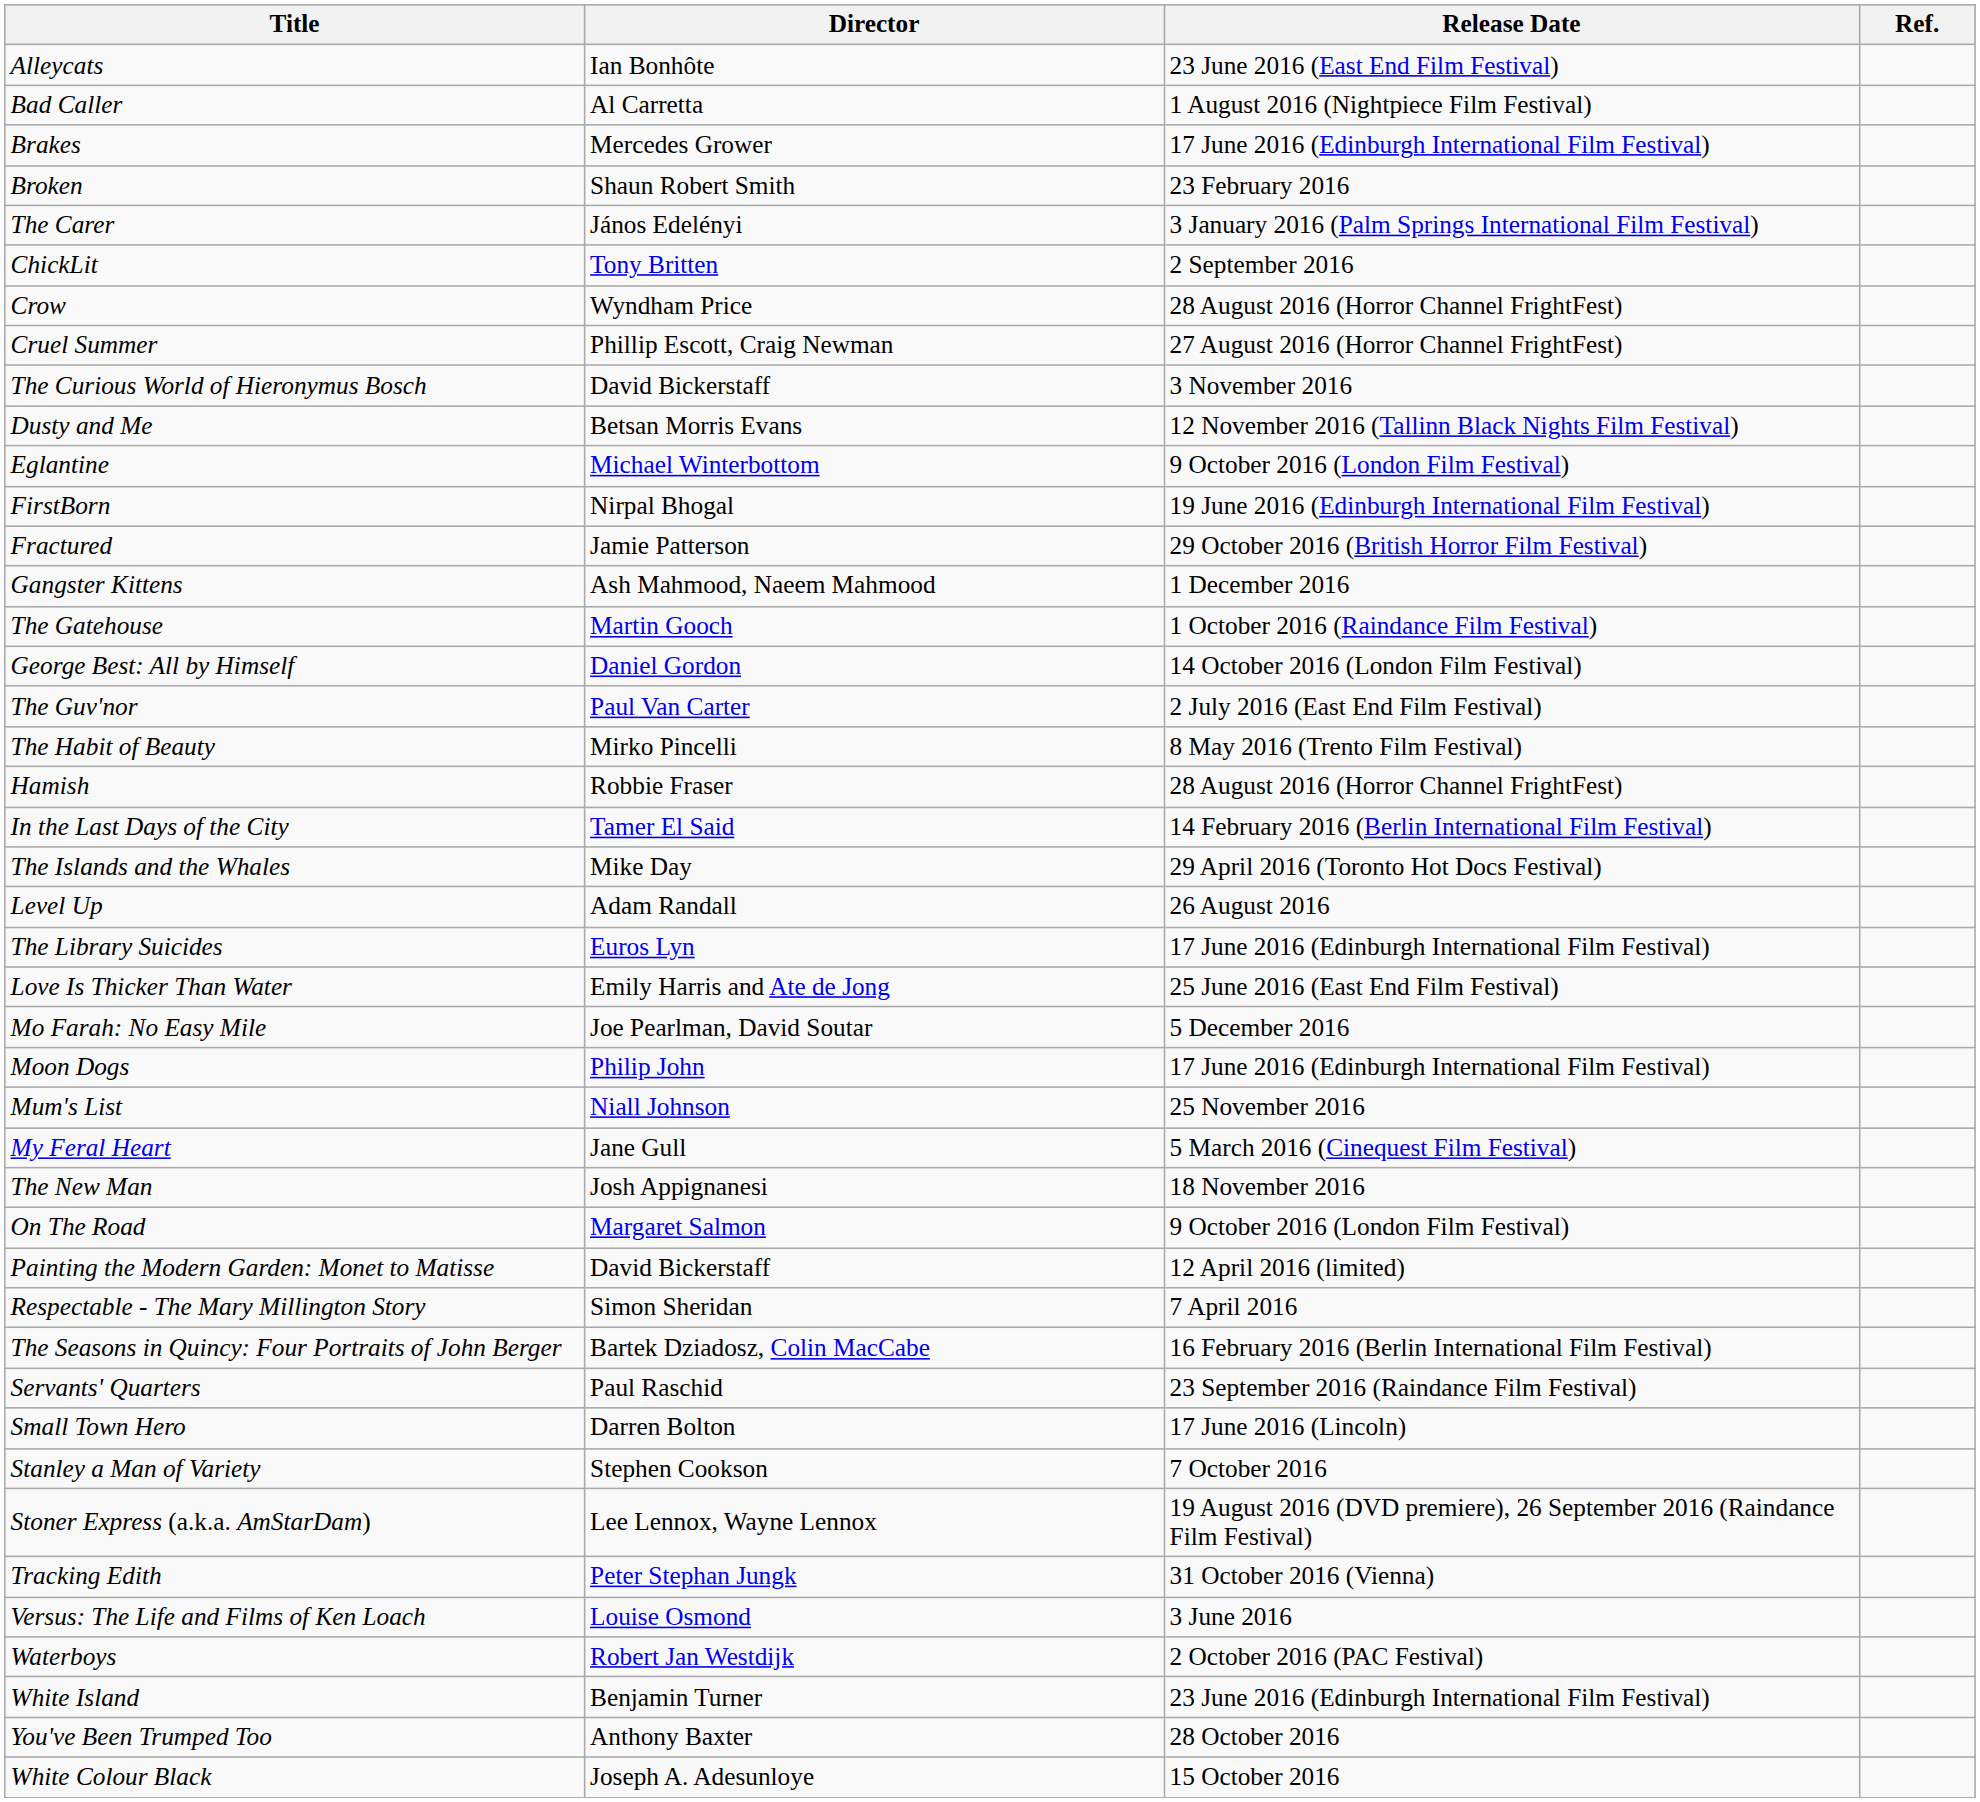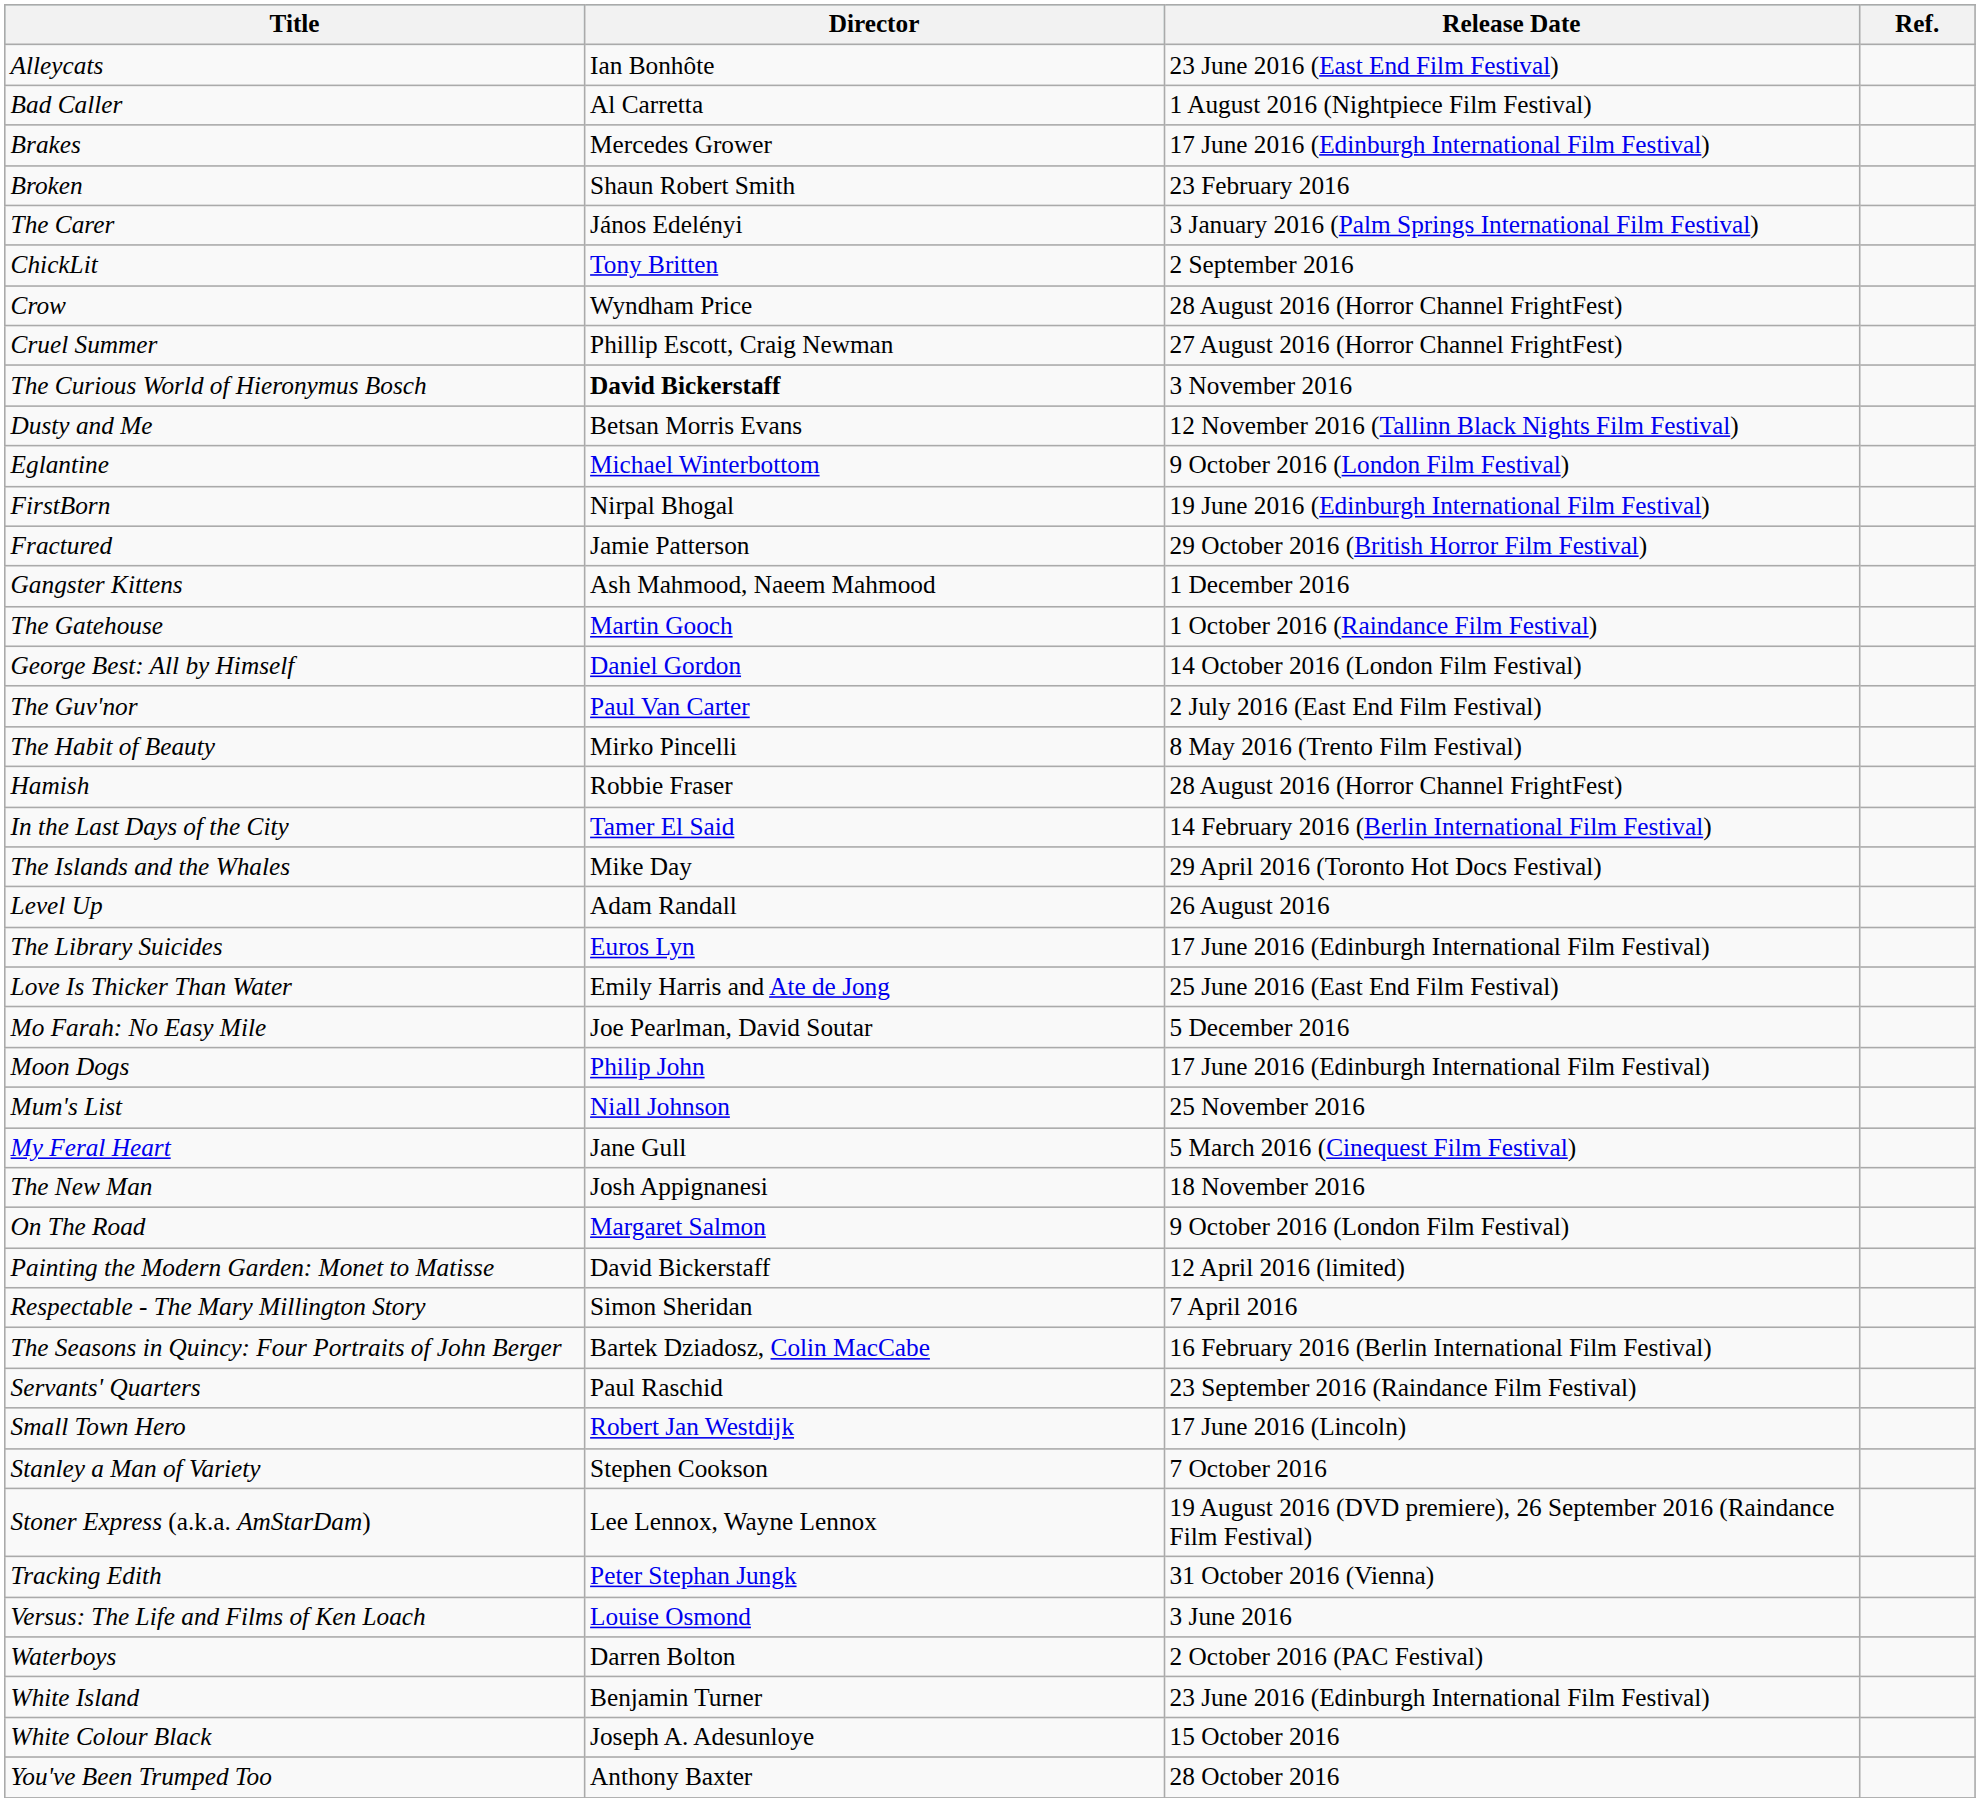The Curious World of Hieronymus Bosch | Director: normal -> bold
Small Town Hero | Director: Darren Bolton -> Robert Jan Westdijk
Waterboys | Director: Robert Jan Westdijk -> Darren Bolton
rows swapped: White Colour Black <-> You've Been Trumped Too
